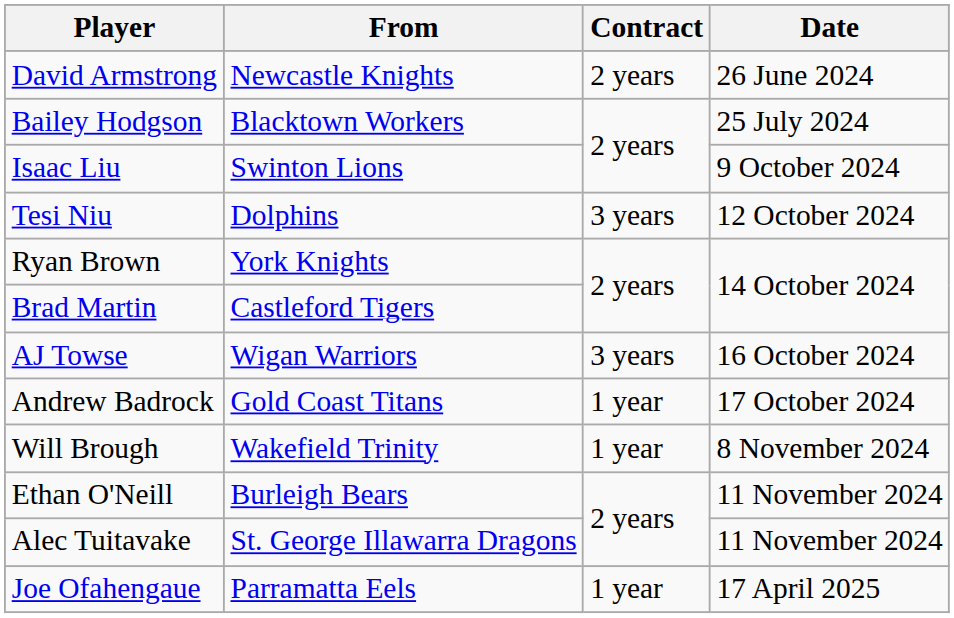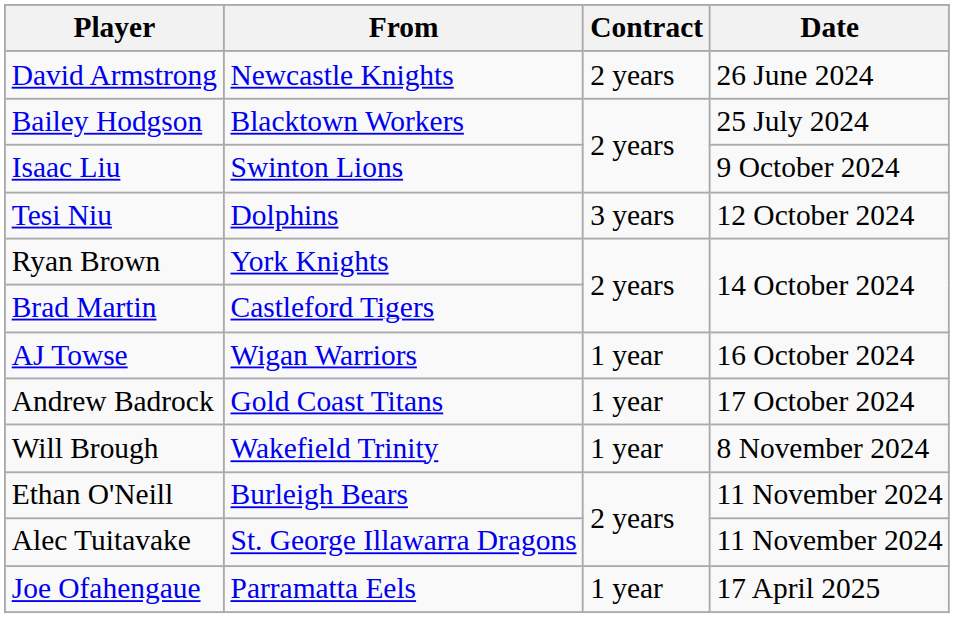AJ Towse | Contract: 3 years -> 1 year
